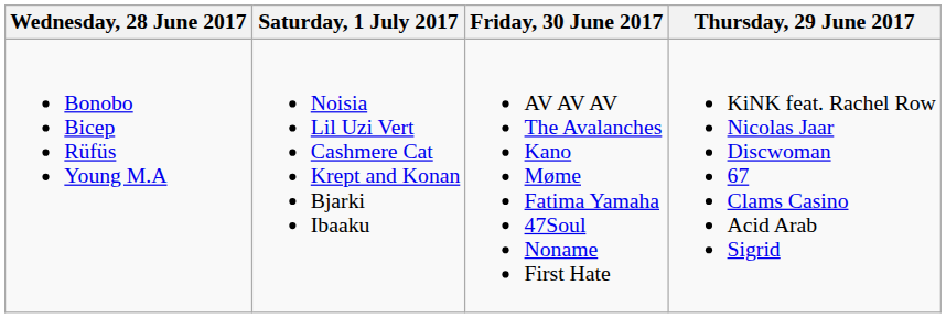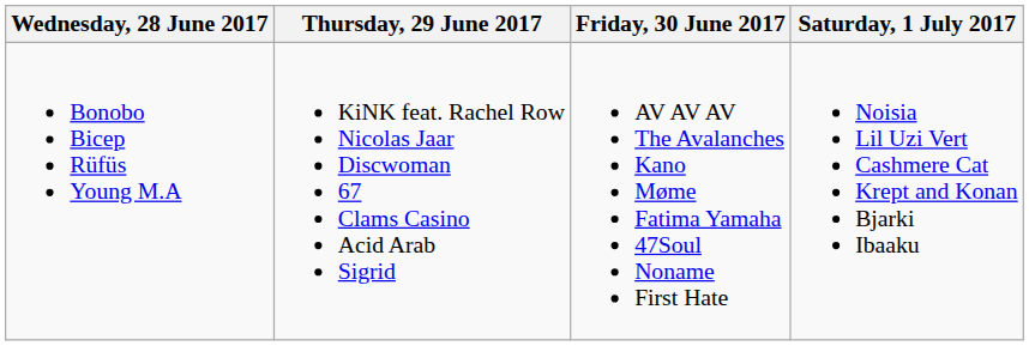columns swapped: Thursday, 29 June 2017 <-> Saturday, 1 July 2017
